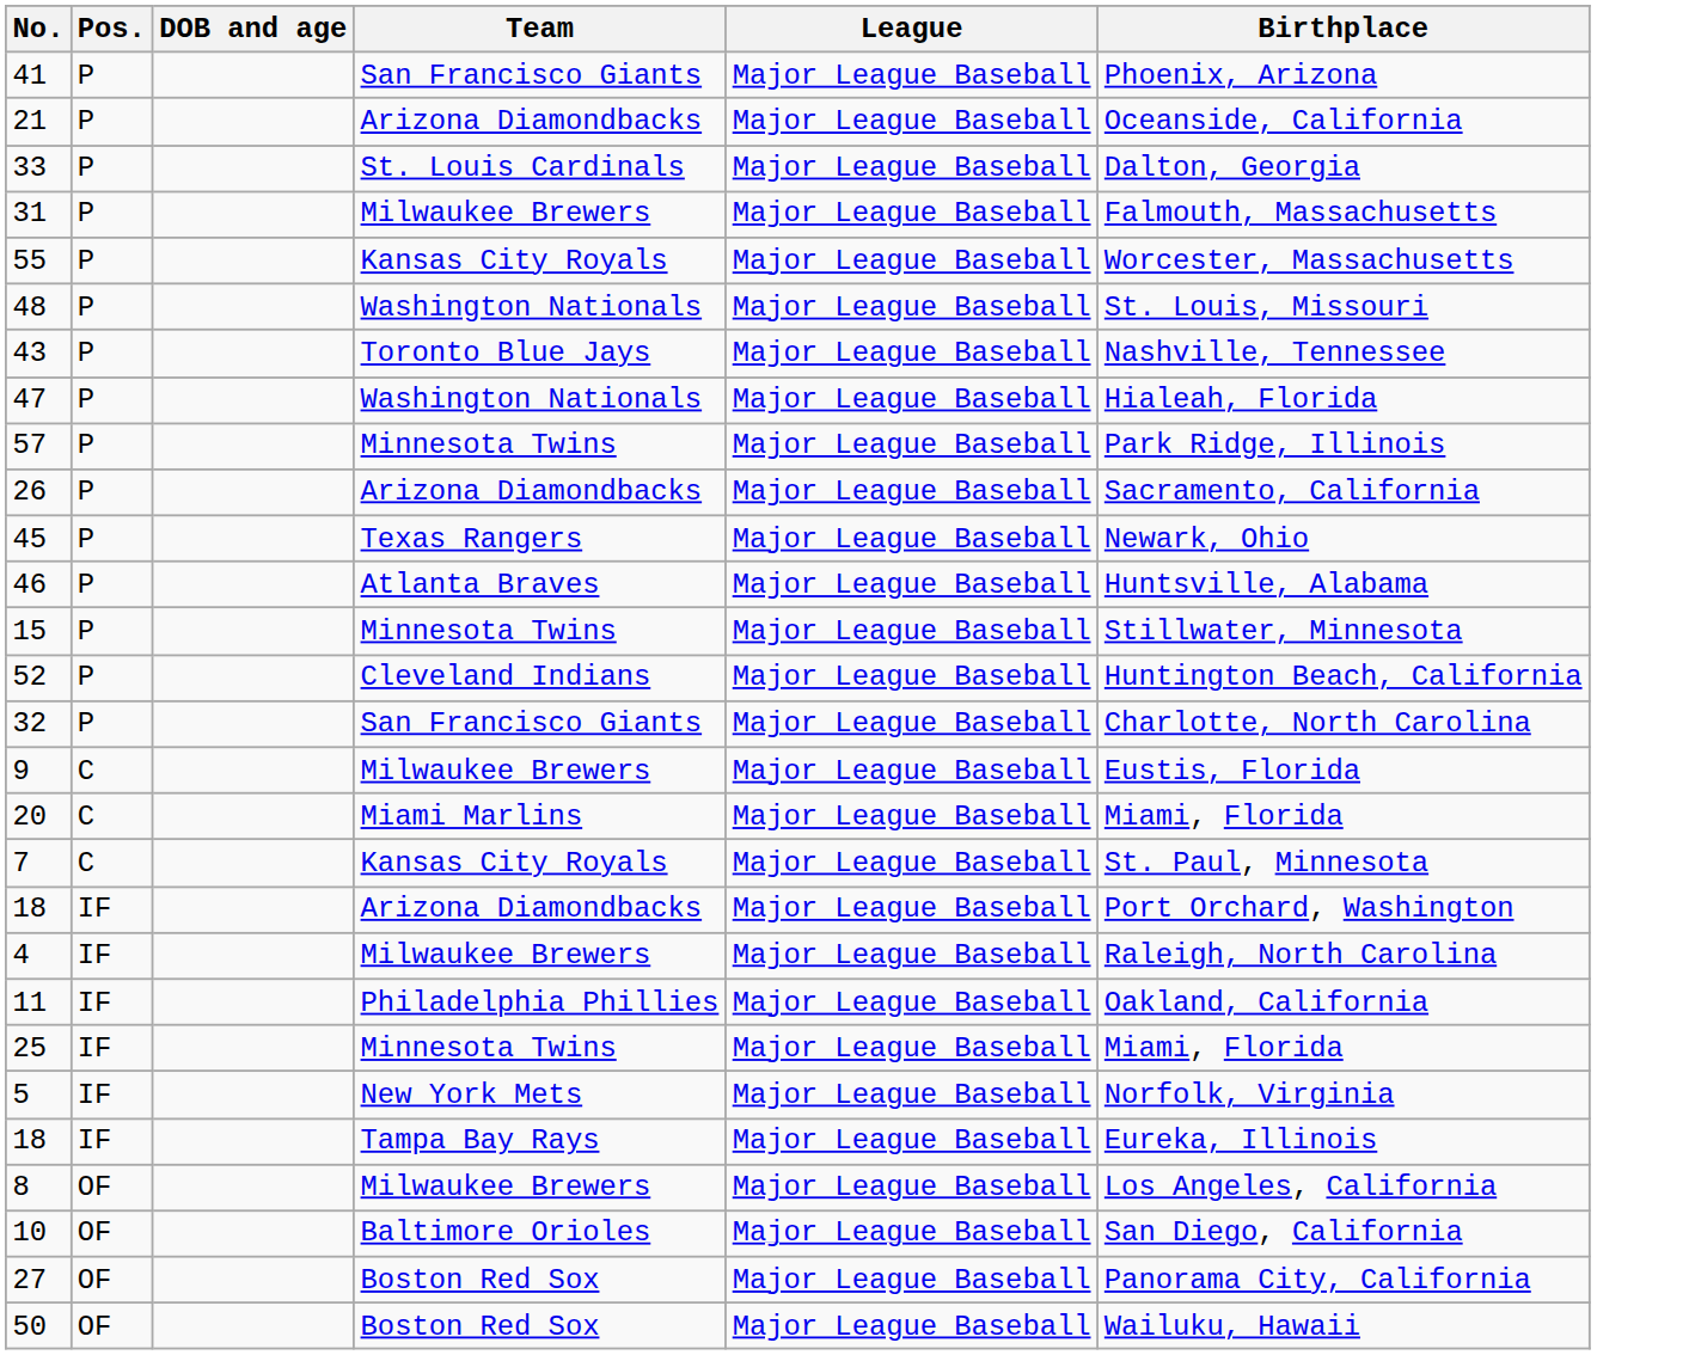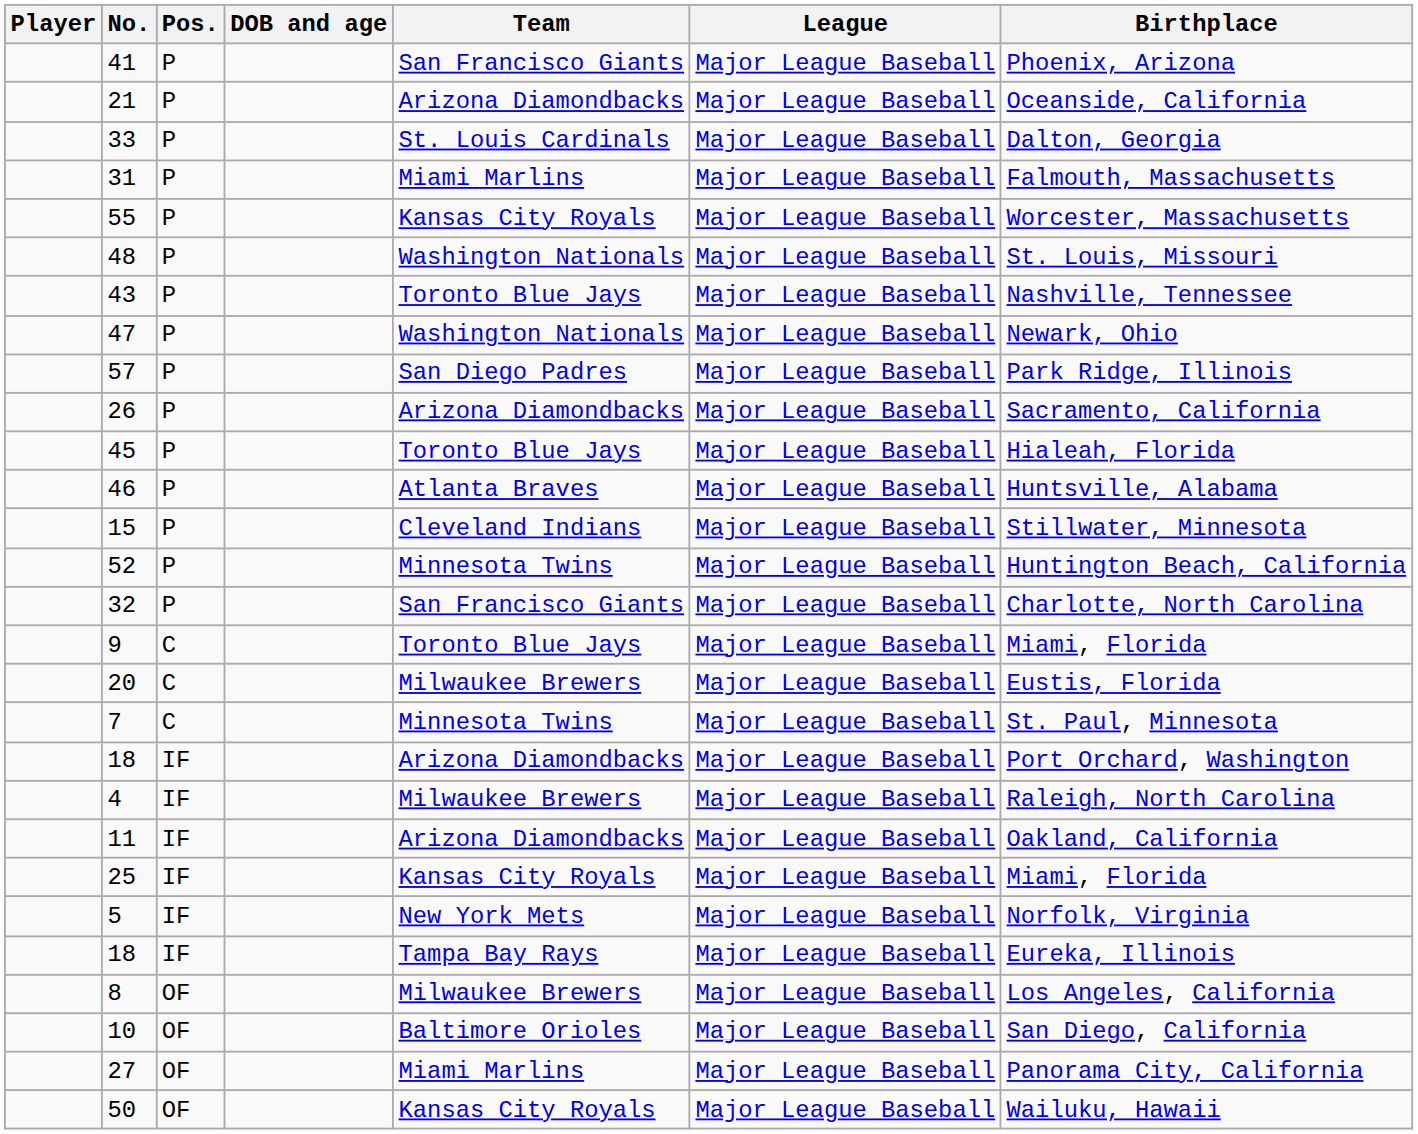+ column: Player
31 | Team: Milwaukee Brewers -> Miami Marlins
47 | Birthplace: Hialeah, Florida -> Newark, Ohio
57 | Team: Minnesota Twins -> San Diego Padres
45 | Team: Texas Rangers -> Toronto Blue Jays
45 | Birthplace: Newark, Ohio -> Hialeah, Florida
15 | Team: Minnesota Twins -> Cleveland Indians
52 | Team: Cleveland Indians -> Minnesota Twins
9 | Team: Milwaukee Brewers -> Toronto Blue Jays
9 | Birthplace: Eustis, Florida -> Miami, Florida
20 | Team: Miami Marlins -> Milwaukee Brewers
20 | Birthplace: Miami, Florida -> Eustis, Florida
7 | Team: Kansas City Royals -> Minnesota Twins
11 | Team: Philadelphia Phillies -> Arizona Diamondbacks
25 | Team: Minnesota Twins -> Kansas City Royals
27 | Team: Boston Red Sox -> Miami Marlins
50 | Team: Boston Red Sox -> Kansas City Royals
